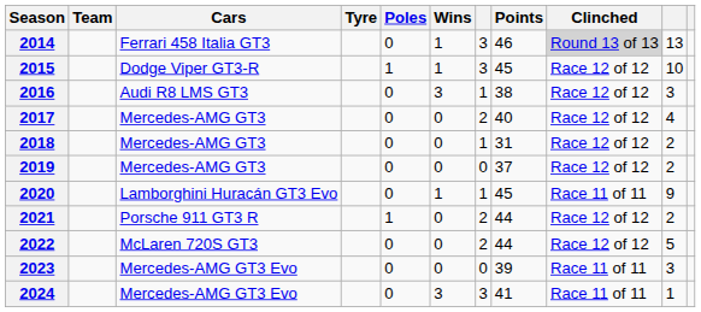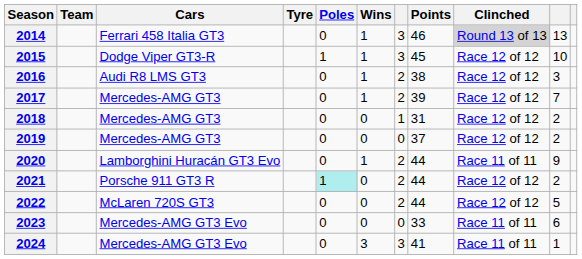2016 | Wins: 3 -> 1
2016 | column 7: 1 -> 2
2017 | Wins: 0 -> 1
2017 | Points: 40 -> 39
2017 | column 10: 4 -> 7
2020 | column 7: 1 -> 2
2020 | Points: 45 -> 44
2021 | Poles: no background -> paleturquoise background
2023 | Points: 39 -> 33
2023 | column 10: 3 -> 6
